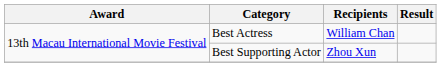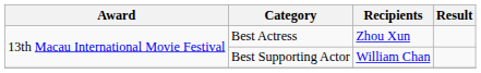Best Actress | Recipients: William Chan -> Zhou Xun
Best Supporting Actor | Recipients: Zhou Xun -> William Chan
